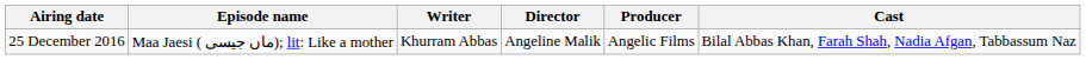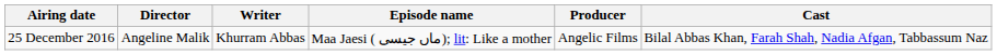columns swapped: Episode name <-> Director
